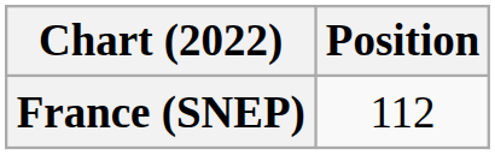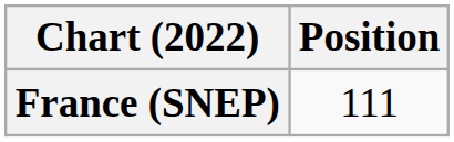France (SNEP) | Position: 112 -> 111
